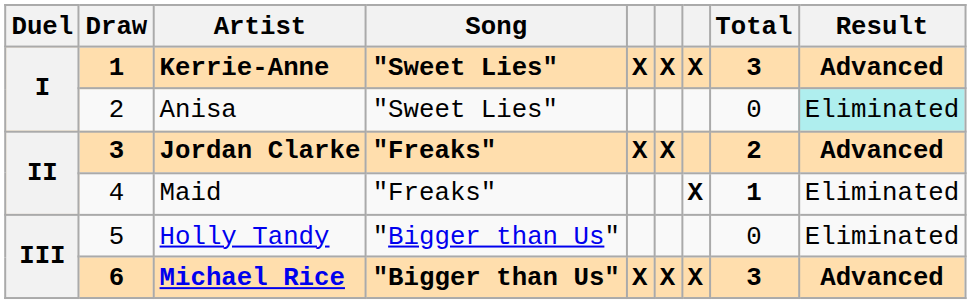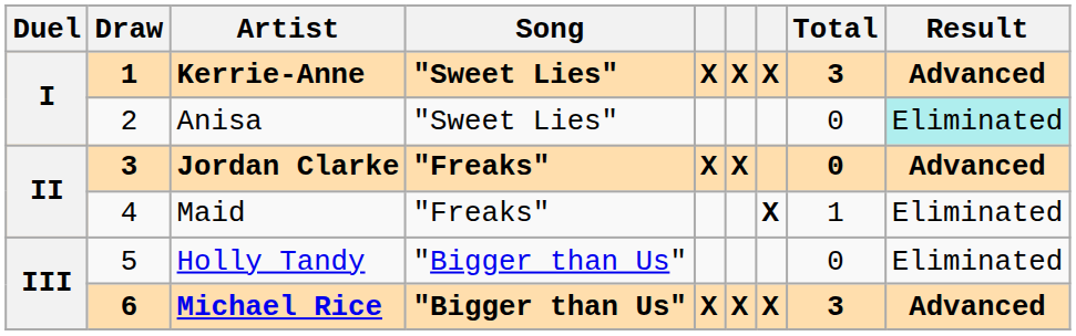Jordan Clarke | Total: 2 -> 0
Maid | Total: bold -> normal
